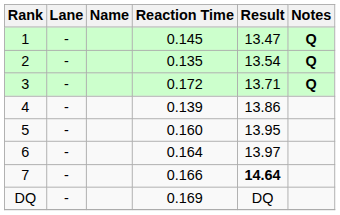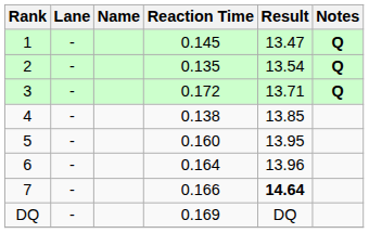4 | Reaction Time: 0.139 -> 0.138
4 | Result: 13.86 -> 13.85
6 | Result: 13.97 -> 13.96
